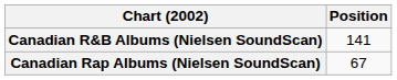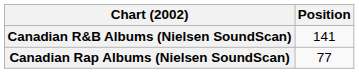Canadian Rap Albums (Nielsen SoundScan) | Position: 67 -> 77
